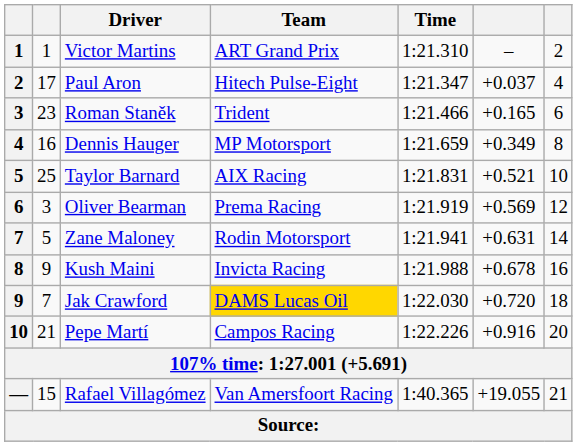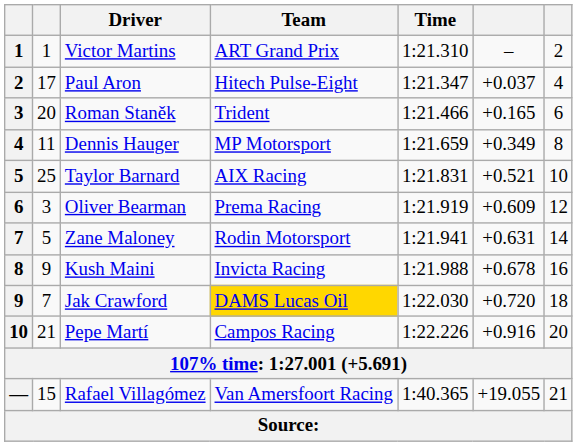Roman Staněk | column 2: 23 -> 20
Dennis Hauger | column 2: 16 -> 11
Oliver Bearman | column 6: +0.569 -> +0.609
